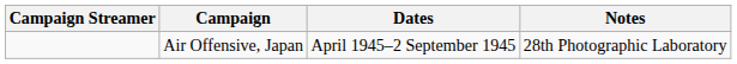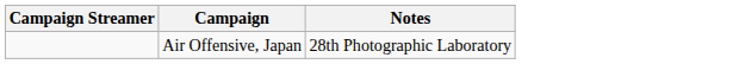- column: Dates | April 1945–2 September 1945
